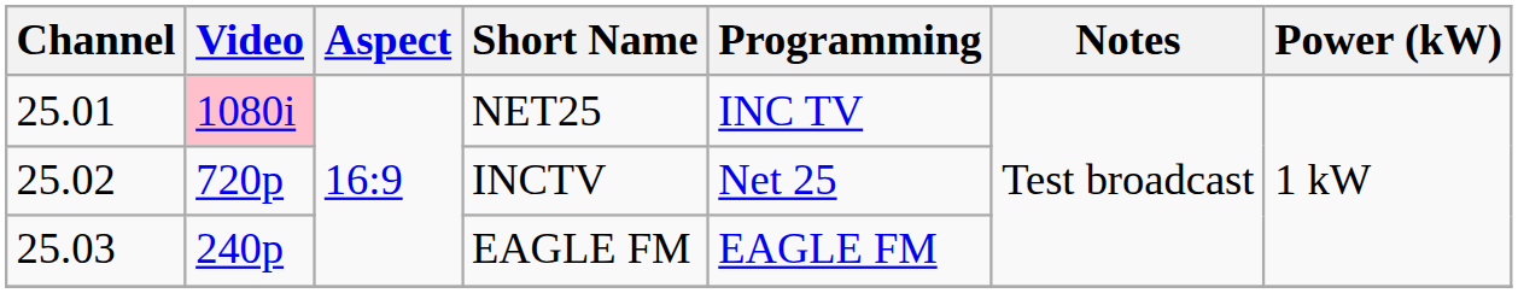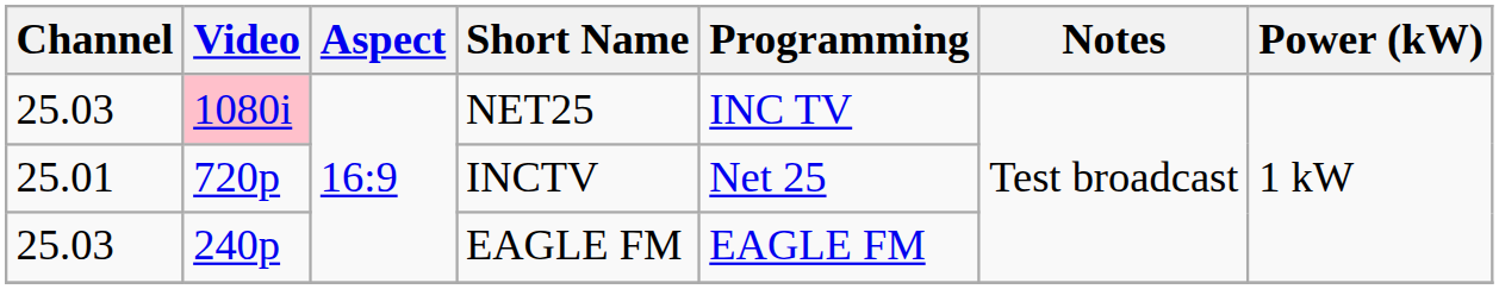NET25 | Channel: 25.01 -> 25.03
INCTV | Channel: 25.02 -> 25.01
